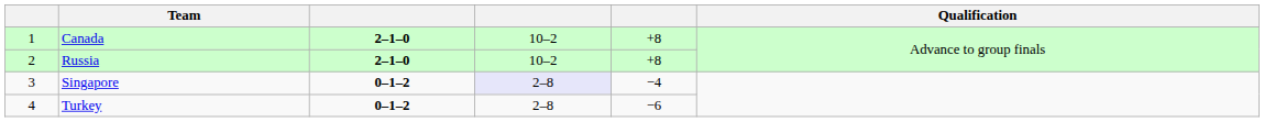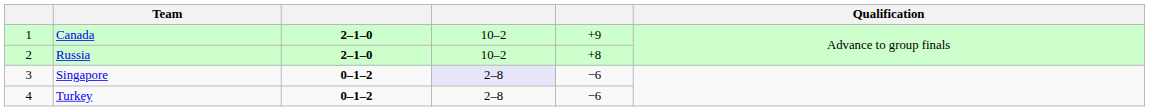Canada | column 5: +8 -> +9
Singapore | column 5: −4 -> −6
